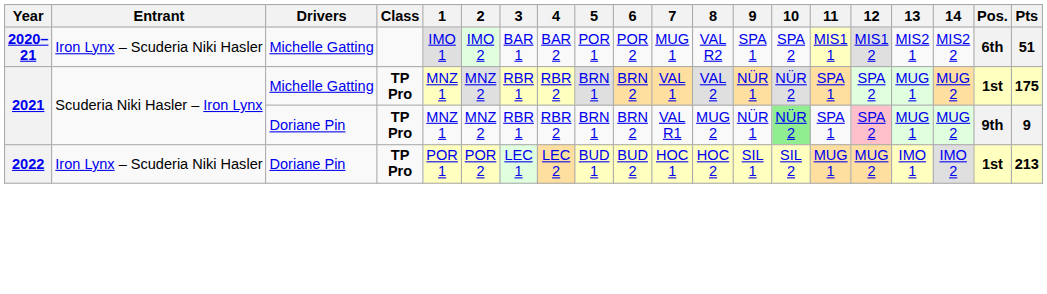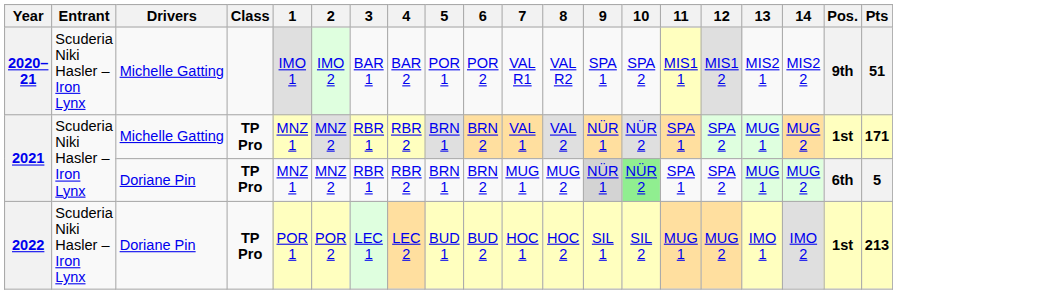2020–21 | Entrant: Iron Lynx – Scuderia Niki Hasler -> Scuderia Niki Hasler – Iron Lynx
2020–21 | 7: MUG 1 -> VAL R1
2020–21 | Pos.: 6th -> 9th
2021 / Michelle Gatting | Pts: 175 -> 171
2021 / Doriane Pin | 7: VAL R1 -> MUG 1
2021 / Doriane Pin | 9: no background -> lightgrey background
2021 / Doriane Pin | 12: pink background -> no background
2021 / Doriane Pin | Pos.: 9th -> 6th
2021 / Doriane Pin | Pts: 9 -> 5
2022 | Entrant: Iron Lynx – Scuderia Niki Hasler -> Scuderia Niki Hasler – Iron Lynx
